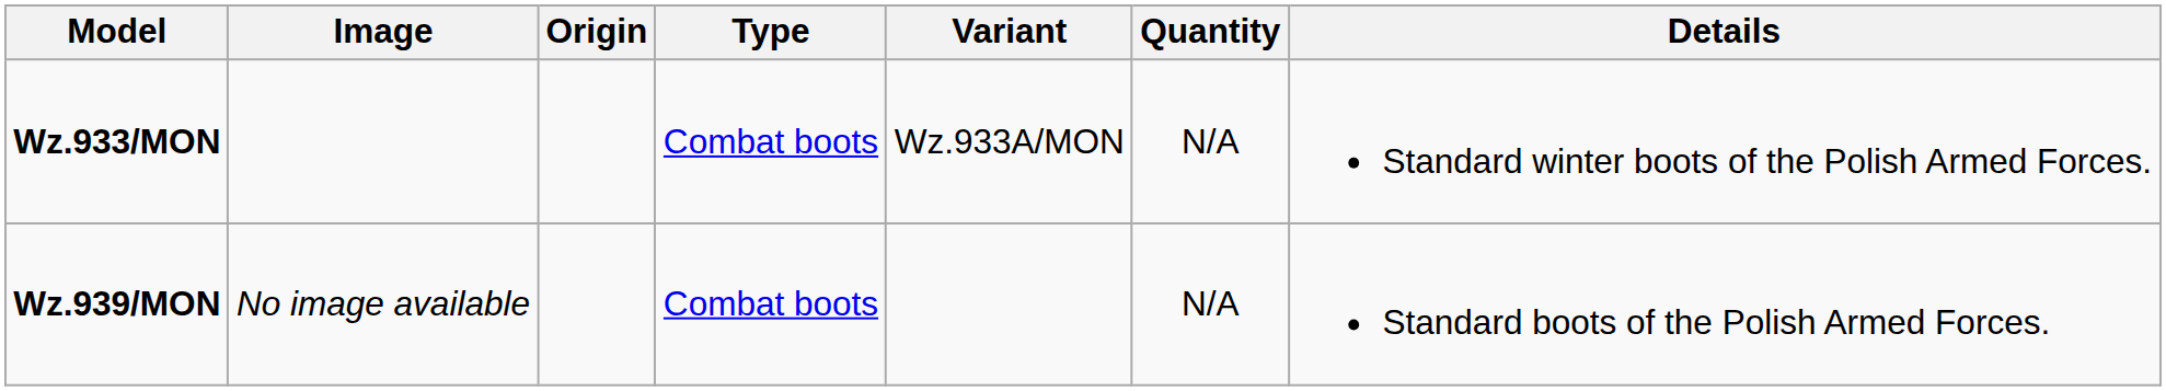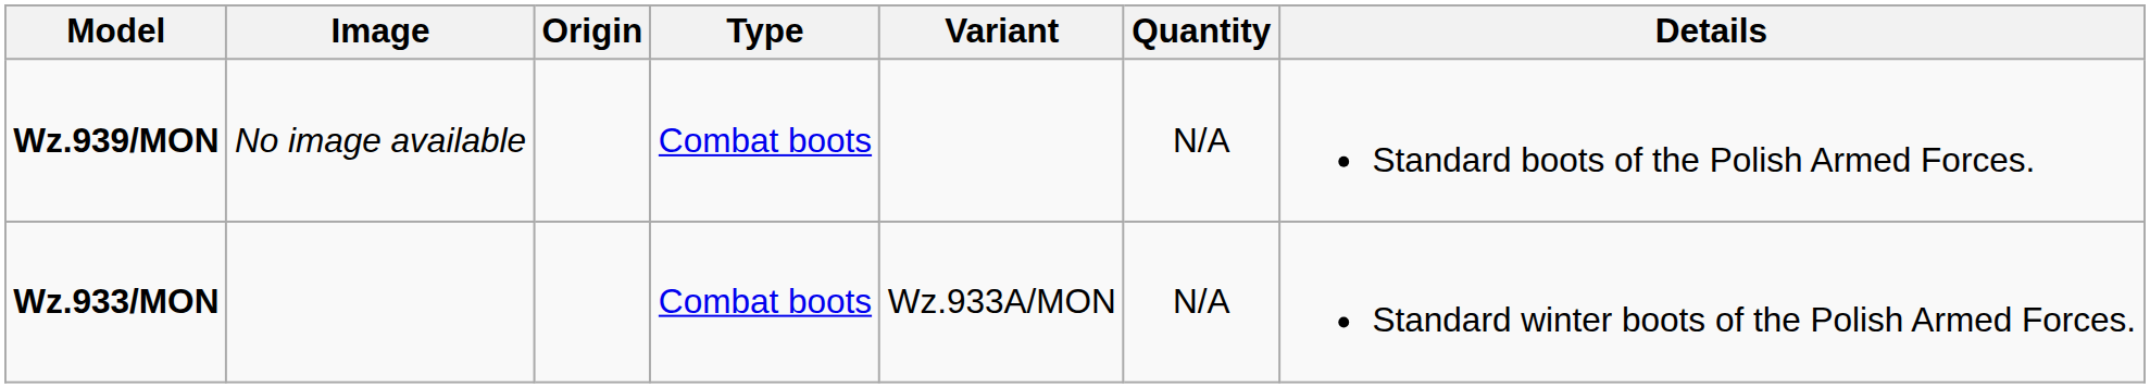rows swapped: Wz.939/MON <-> Wz.933/MON
